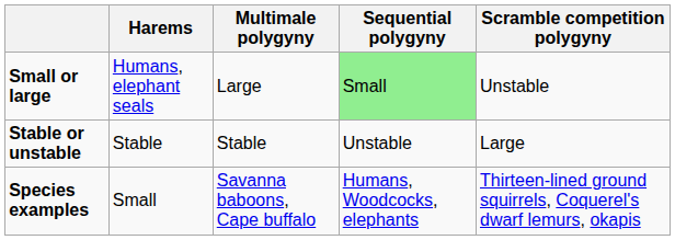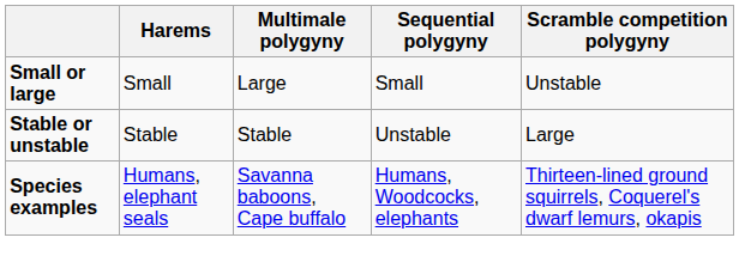Small or large | Harems: Humans, elephant seals -> Small
Small or large | Sequential polygyny: lightgreen background -> no background
Species examples | Harems: Small -> Humans, elephant seals
